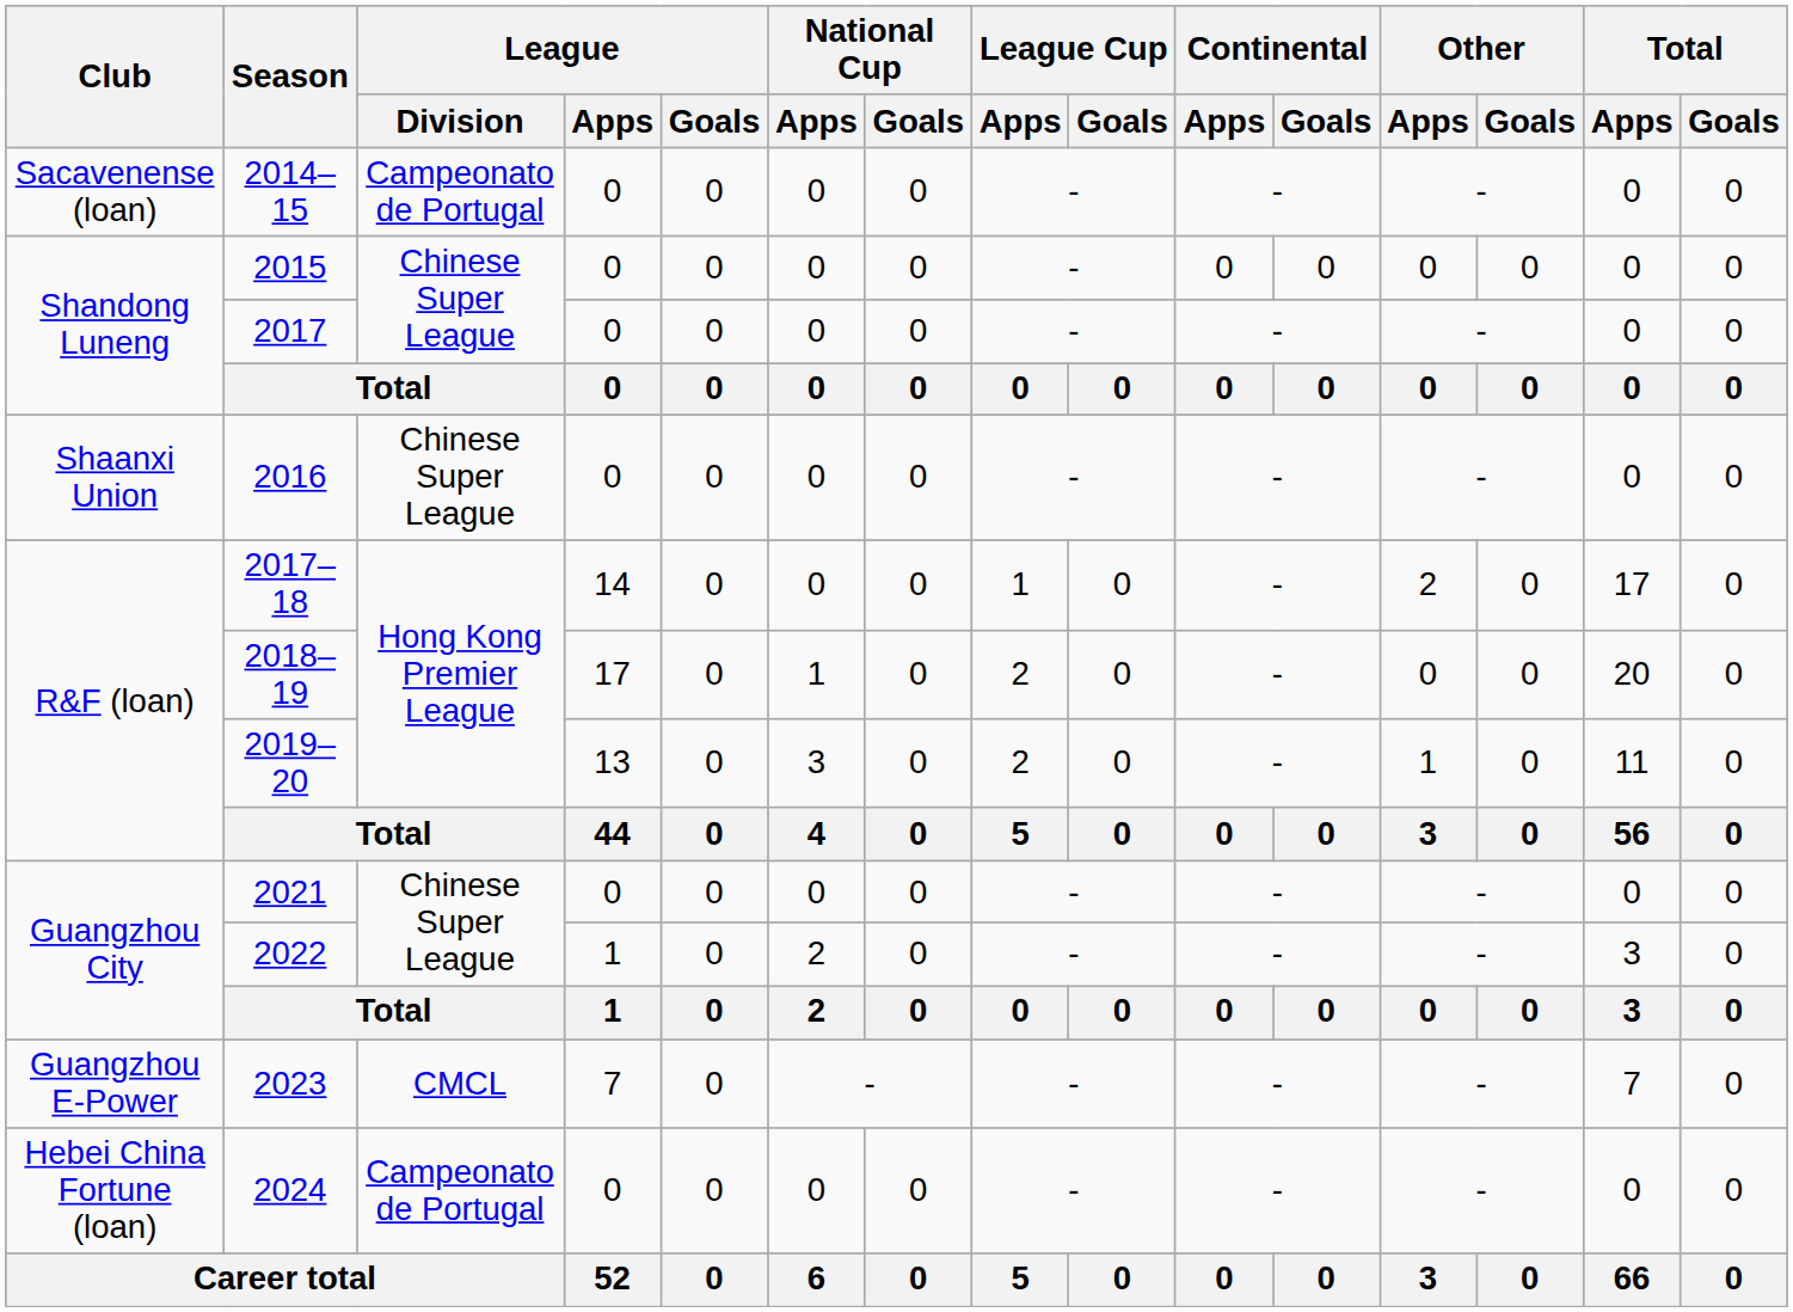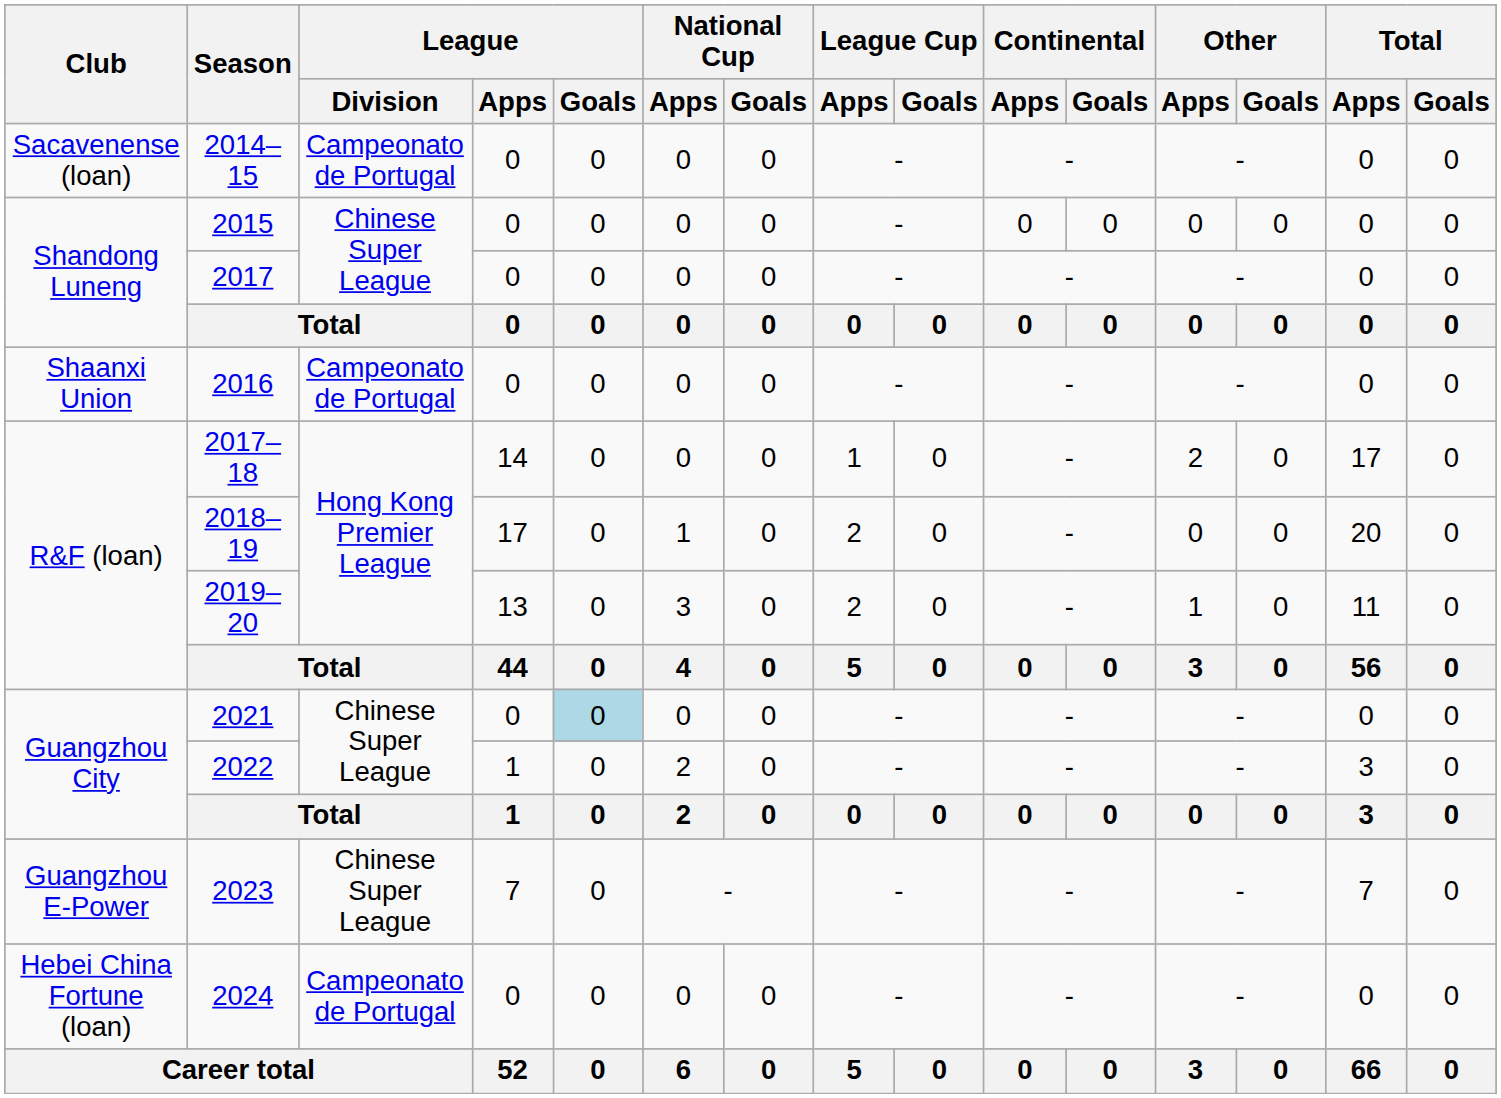2016 | League / Division: Chinese Super League -> Campeonato de Portugal
2021 | League / Goals: no background -> lightblue background
2023 | League / Division: CMCL -> Chinese Super League
